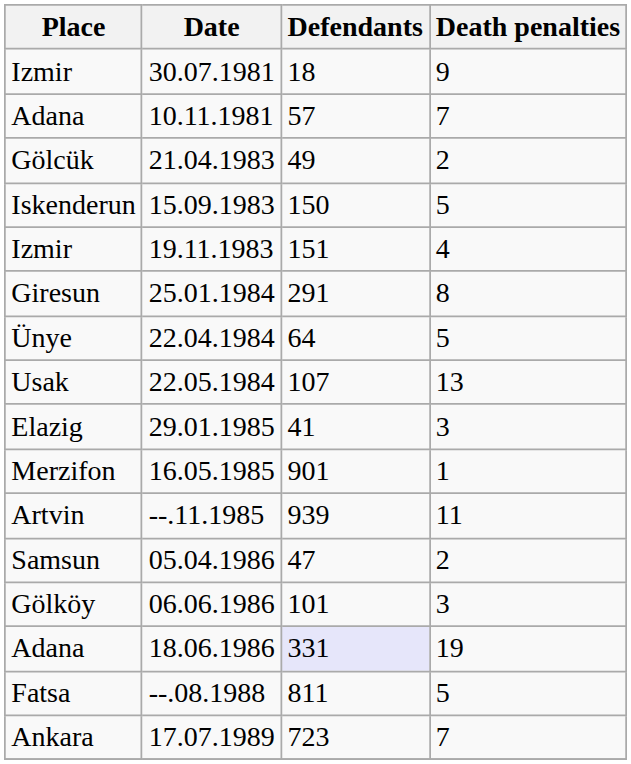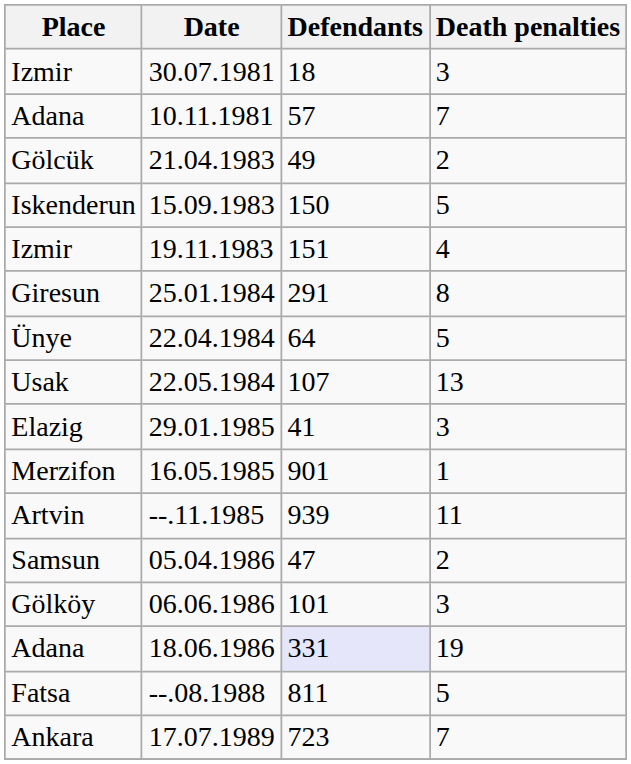30.07.1981 | Death penalties: 9 -> 3
